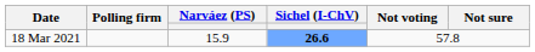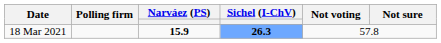18 Mar 2021 | Narváez (PS): normal -> bold
18 Mar 2021 | Sichel (I-ChV): 26.6 -> 26.3
